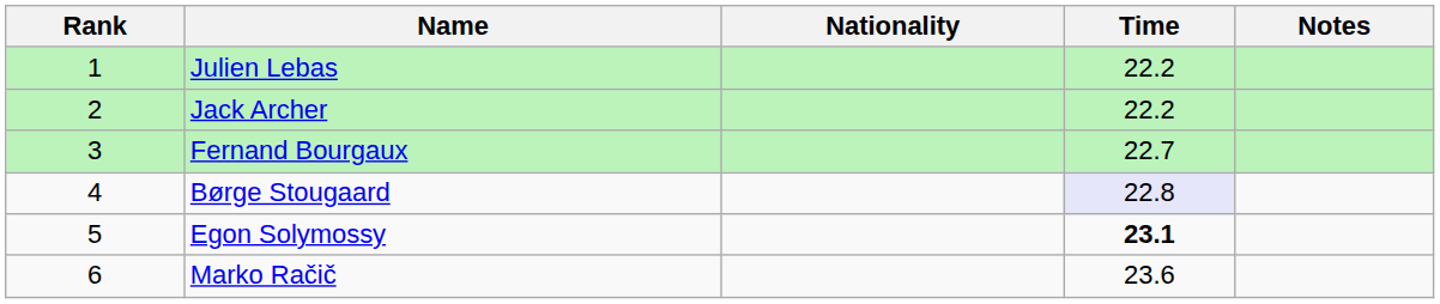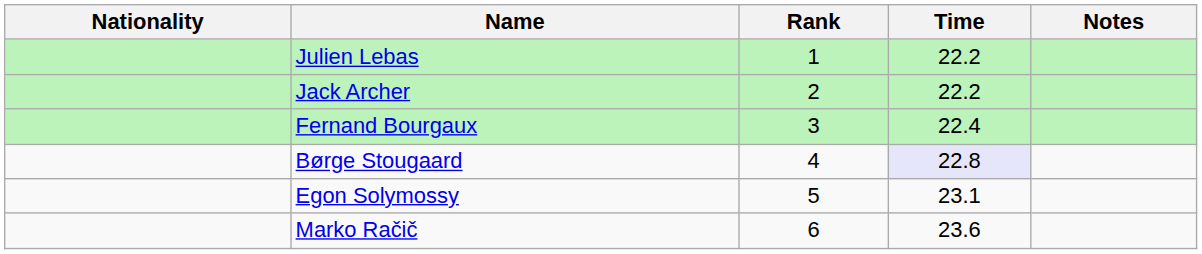columns swapped: Rank <-> Nationality
Fernand Bourgaux | Time: 22.7 -> 22.4
Egon Solymossy | Time: bold -> normal
